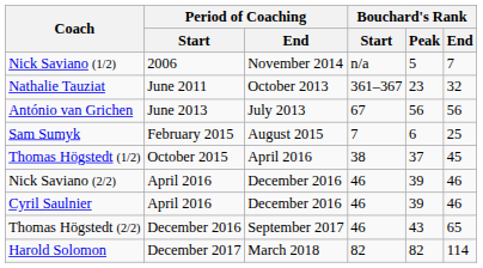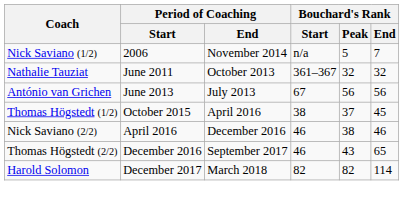Nathalie Tauziat | Bouchard's Rank / Peak: 23 -> 32
- row: Sam Sumyk | February 2015 | August 2015 | 7 | 6 | 25
Nick Saviano (2/2) | Bouchard's Rank / Peak: 39 -> 38
- row: Cyril Saulnier | April 2016 | December 2016 | 46 | 39 | 46
